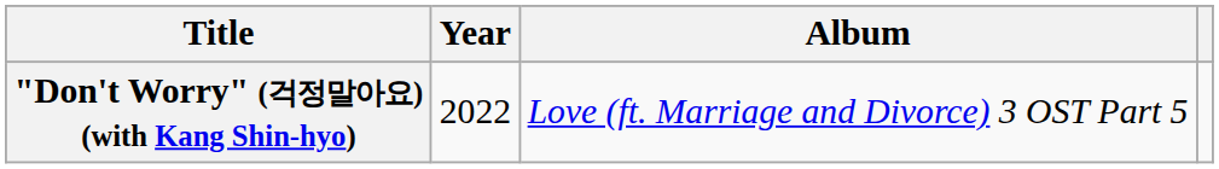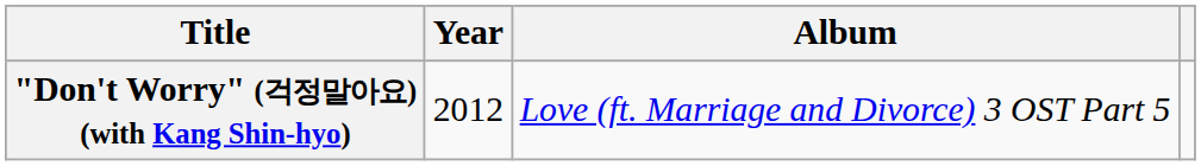"Don't Worry" (걱정말아요) (with Kang Shin-hyo) | Year: 2022 -> 2012
